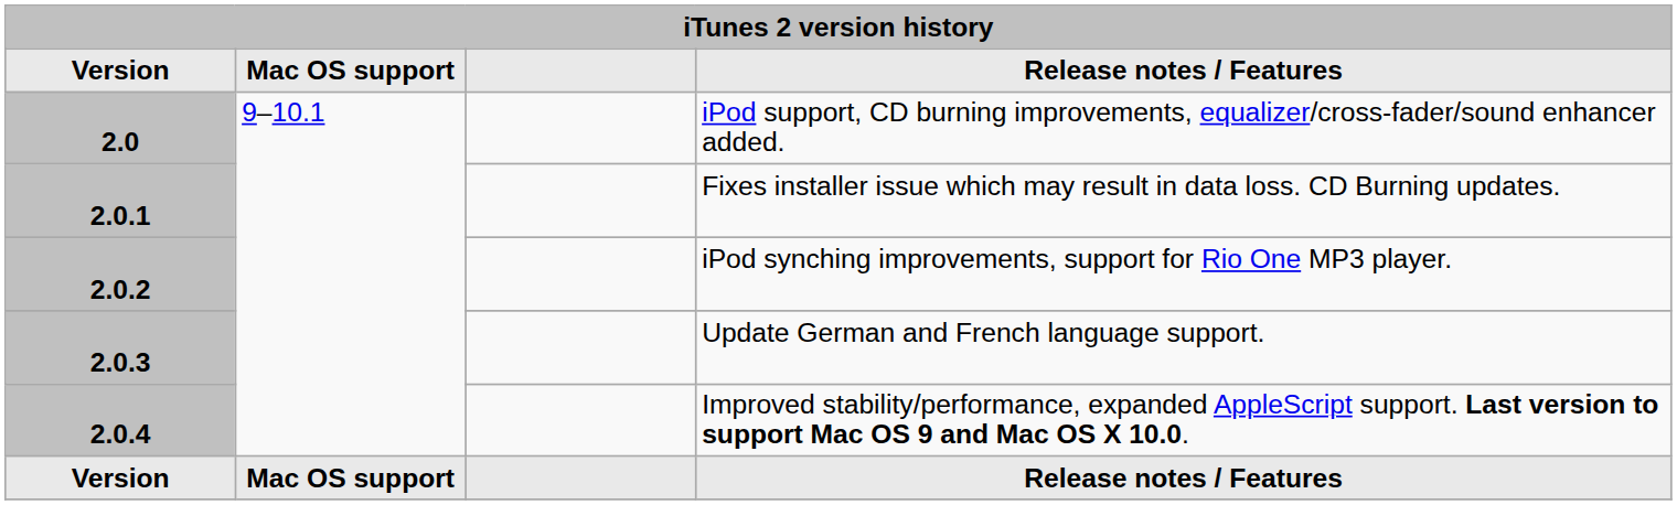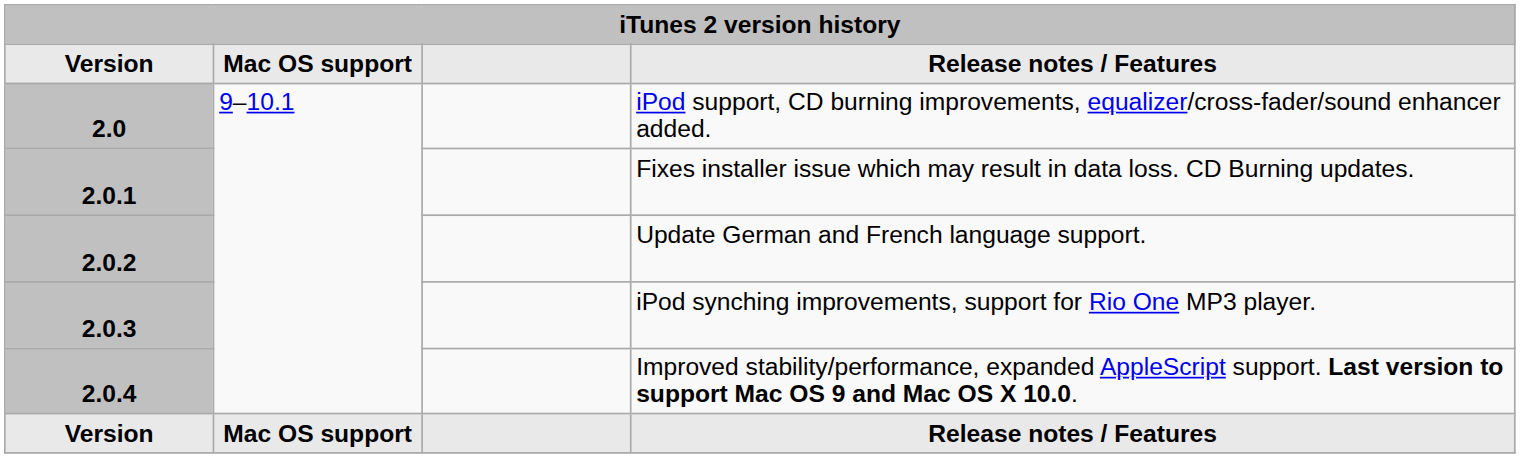2.0.2 | Release notes / Features: iPod synching improvements, support for Rio One MP3 player. -> Update German and French language support.
2.0.3 | Release notes / Features: Update German and French language support. -> iPod synching improvements, support for Rio One MP3 player.
